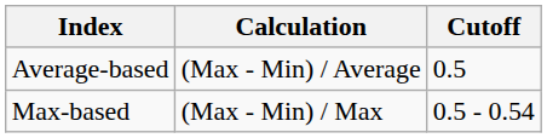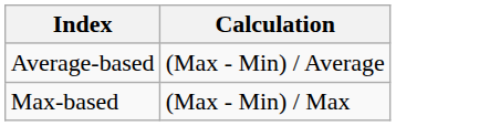- column: Cutoff | 0.5 | 0.5 - 0.54
